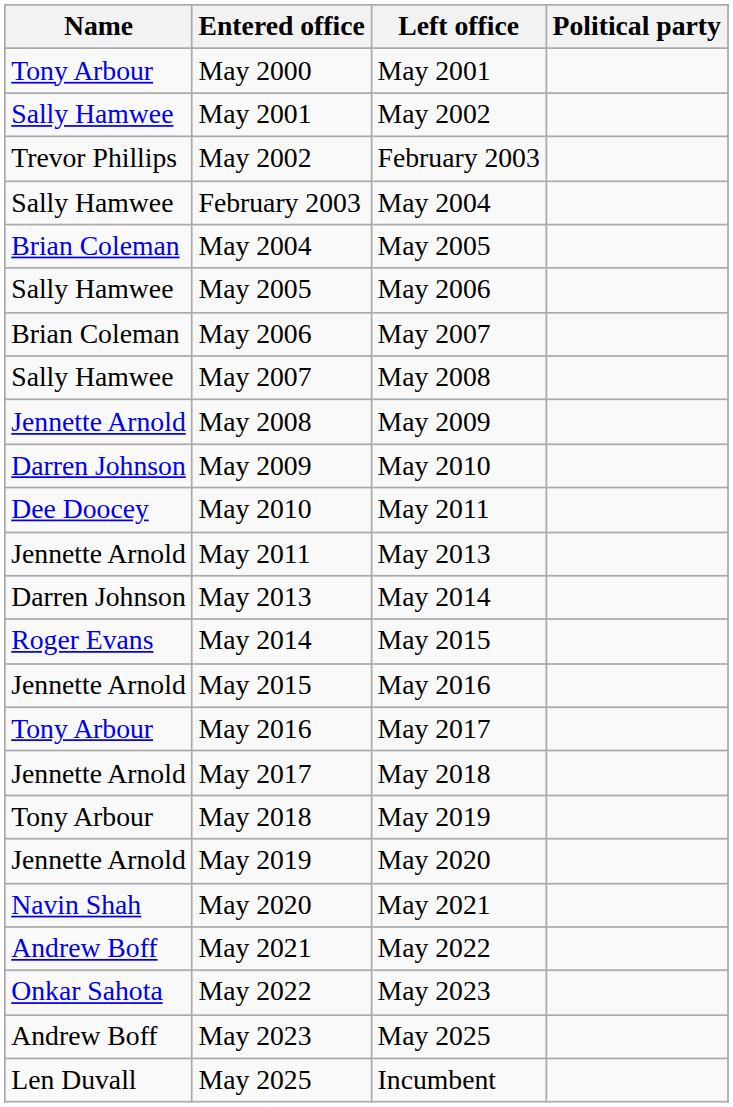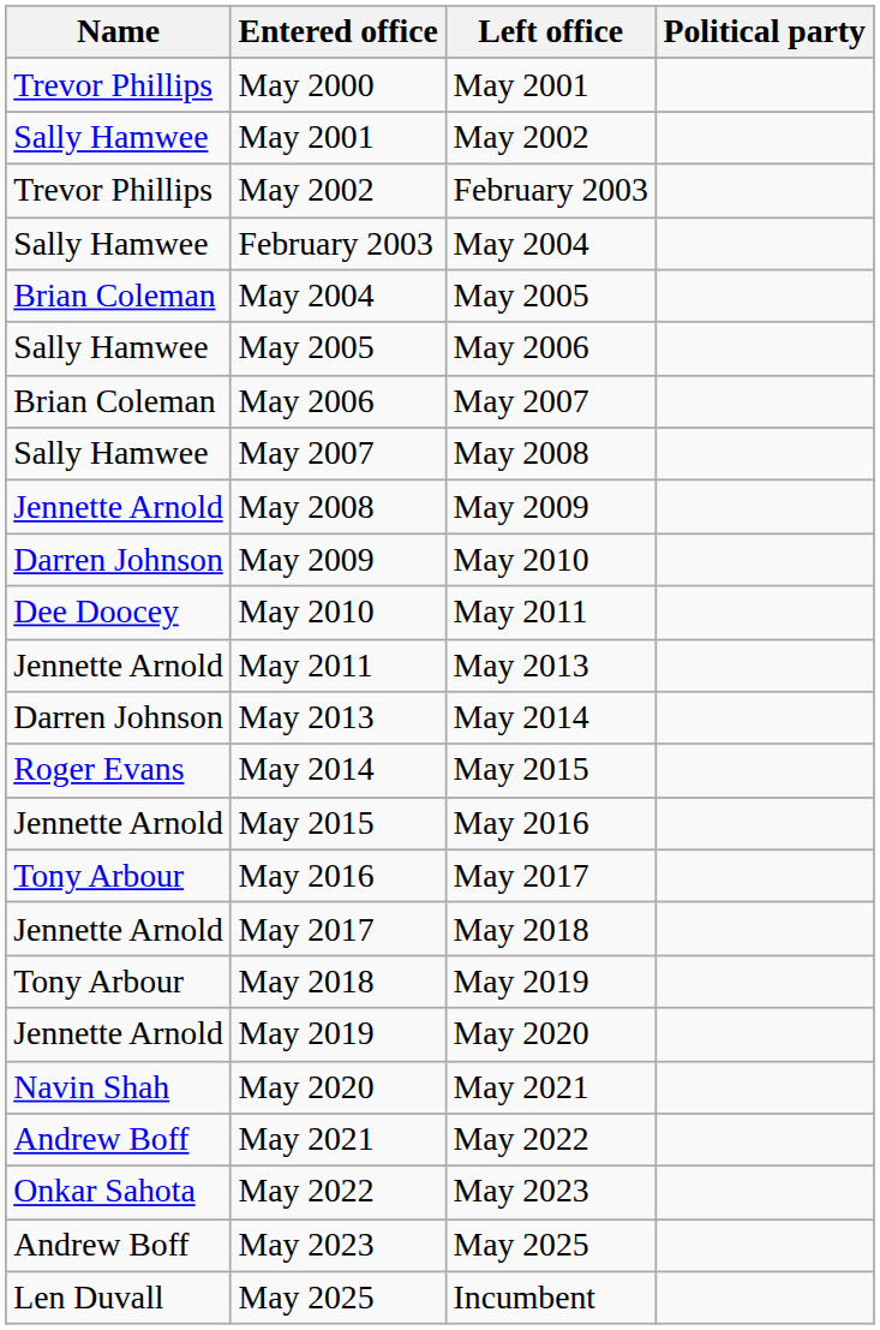May 2000 | Name: Tony Arbour -> Trevor Phillips
